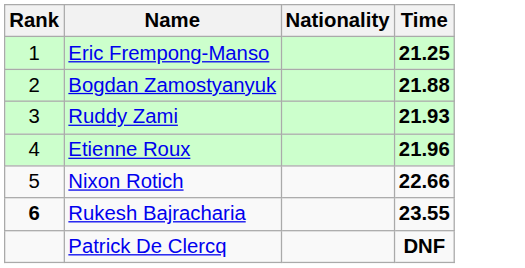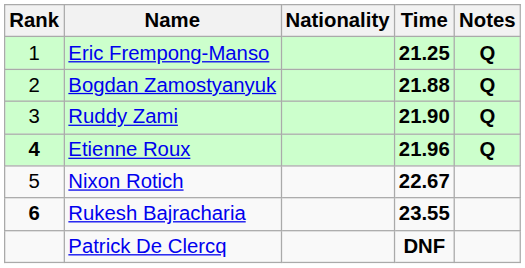+ column: Notes | Q | Q | Q | Q
Ruddy Zami | Time: 21.93 -> 21.90
Etienne Roux | Rank: normal -> bold
Nixon Rotich | Time: 22.66 -> 22.67
